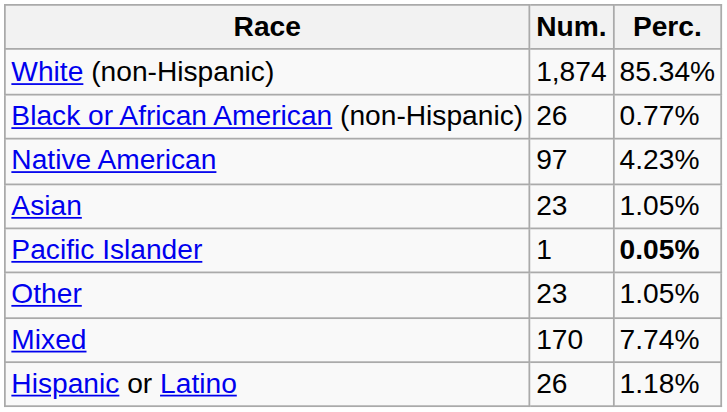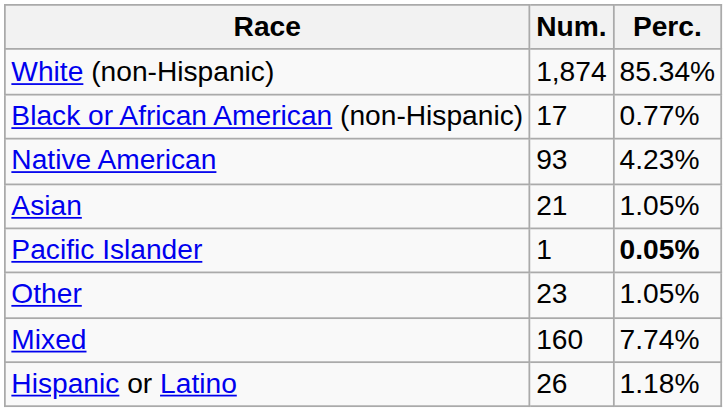Black or African American (non-Hispanic) | Num.: 26 -> 17
Native American | Num.: 97 -> 93
Asian | Num.: 23 -> 21
Mixed | Num.: 170 -> 160
